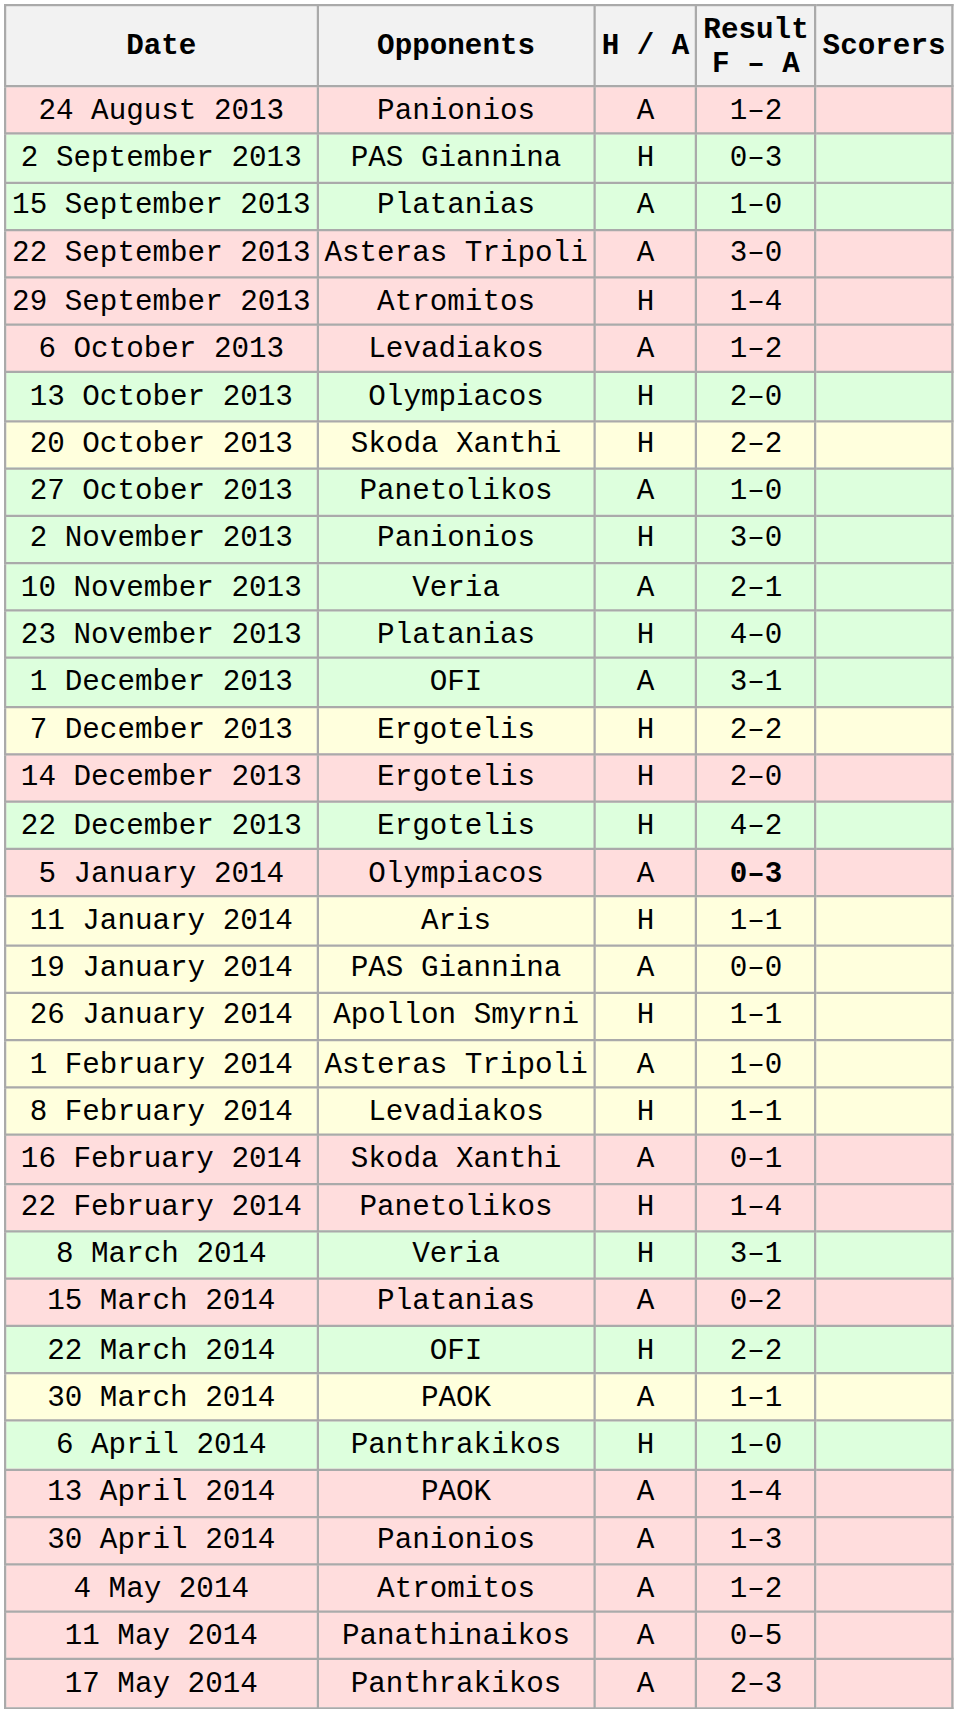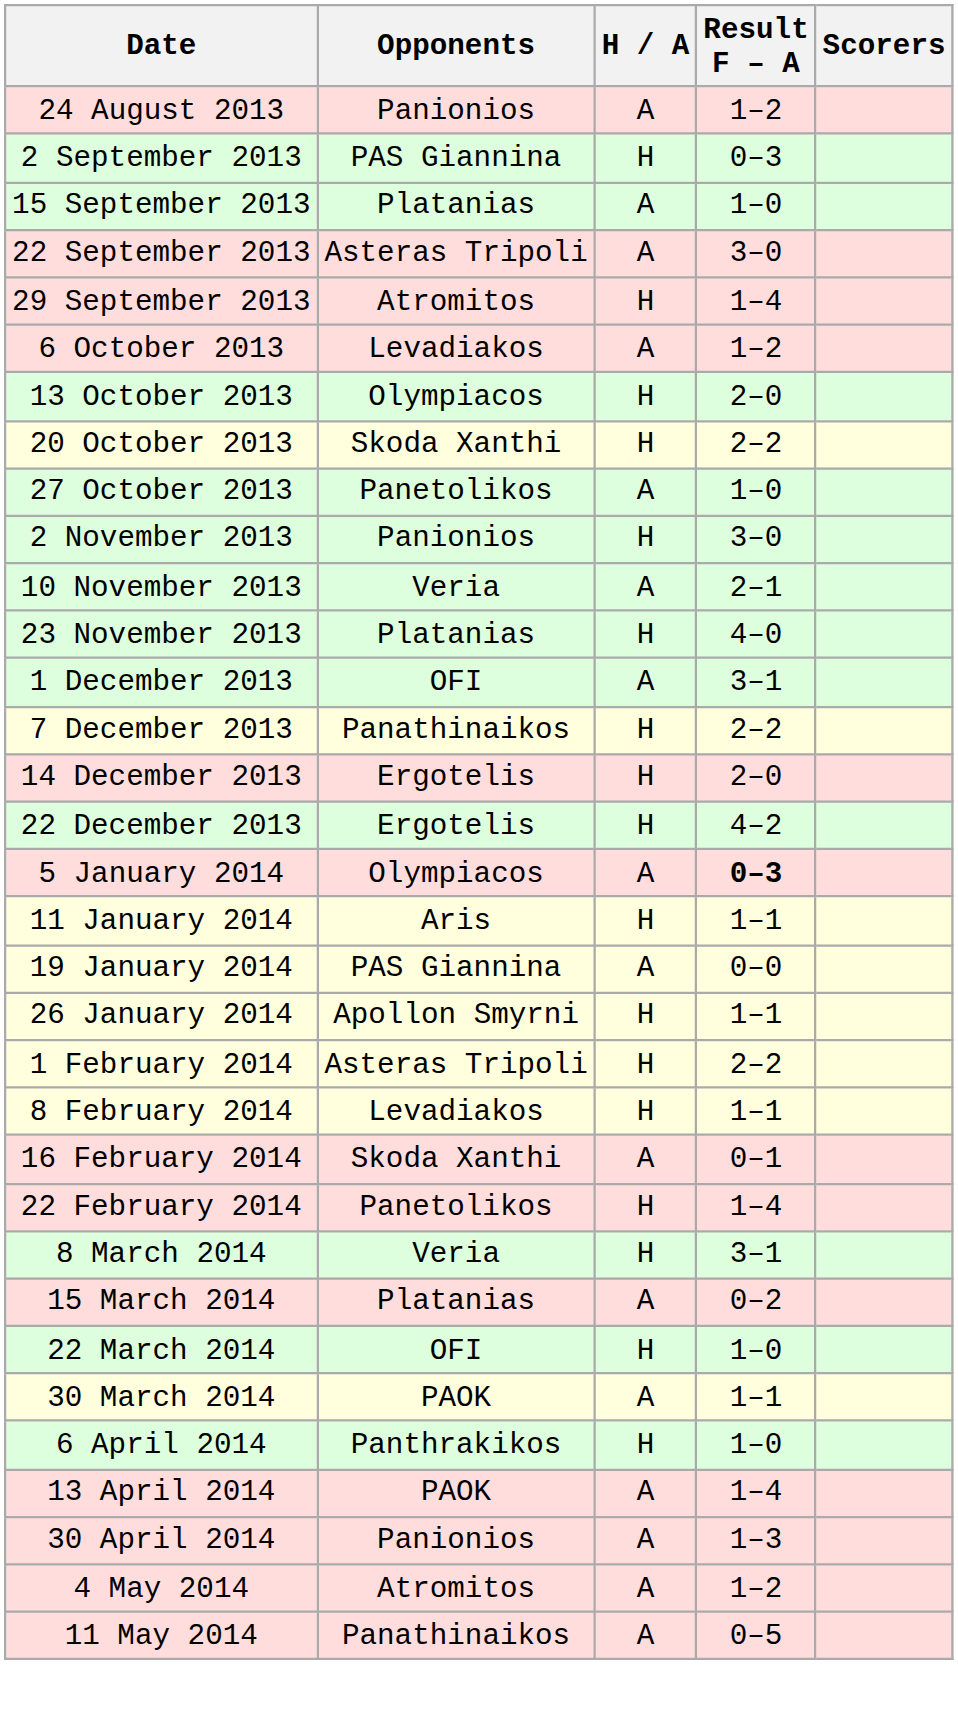7 December 2013 | Opponents: Ergotelis -> Panathinaikos
1 February 2014 | H / A: A -> H
1 February 2014 | Result F – A: 1–0 -> 2–2
22 March 2014 | Result F – A: 2–2 -> 1–0
- row: 17 May 2014 | Panthrakikos | A | 2–3
